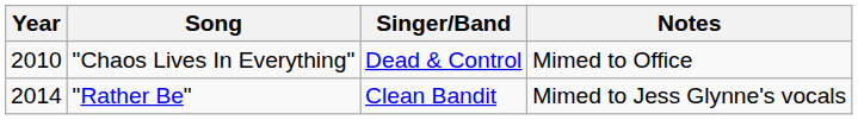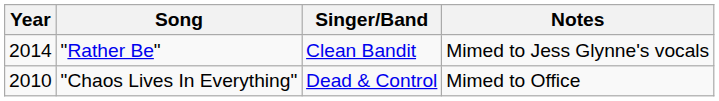rows swapped: "Chaos Lives In Everything" <-> "Rather Be"
